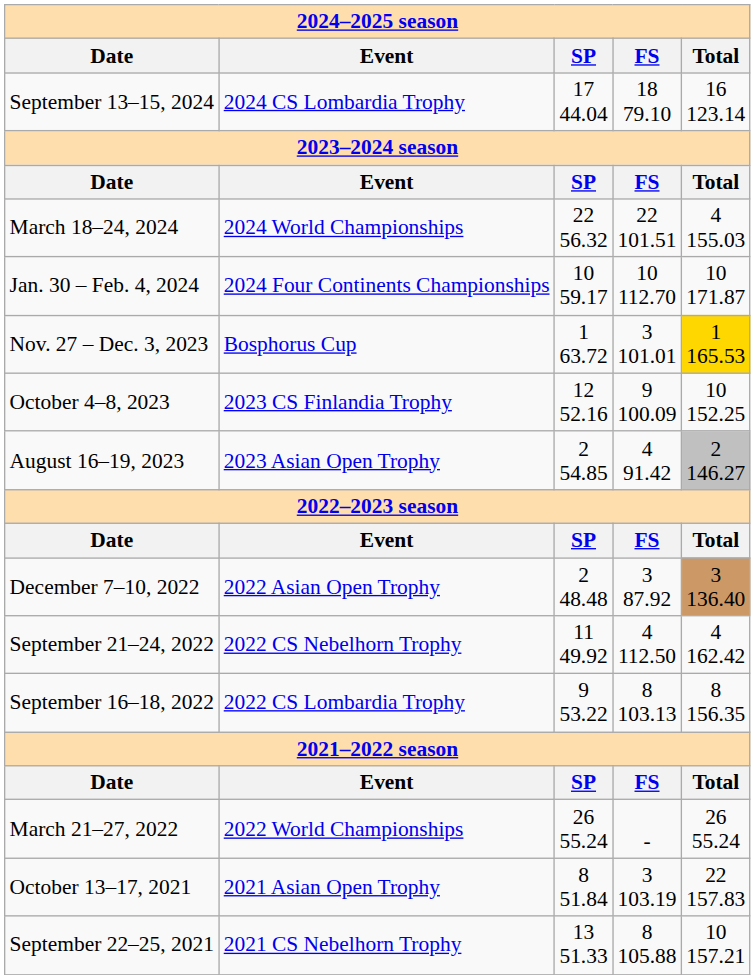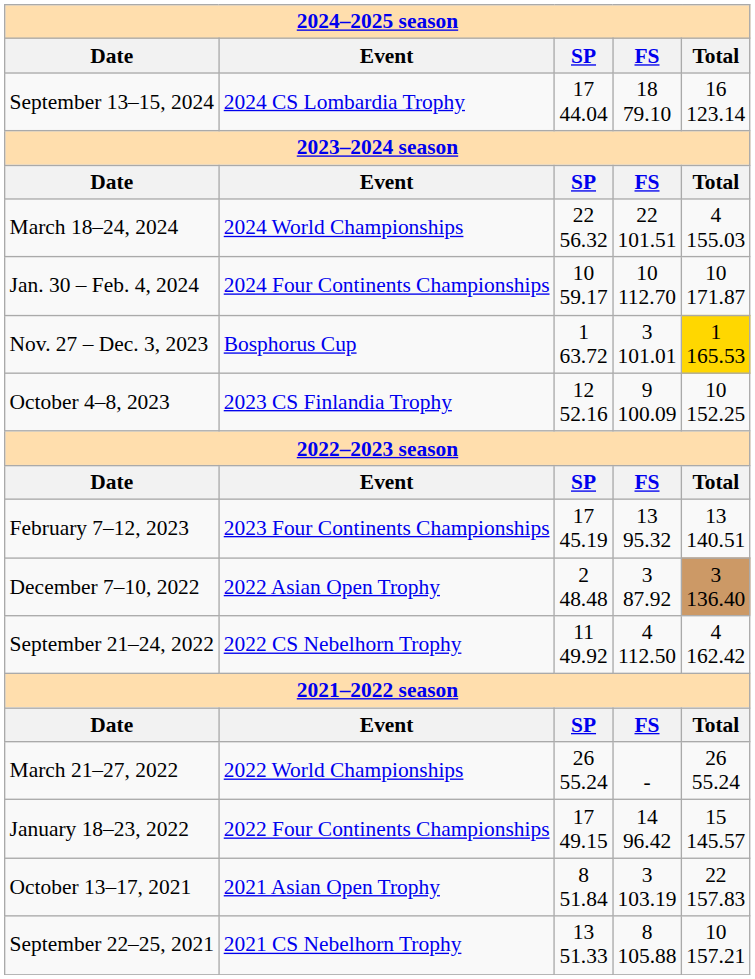- row: August 16–19, 2023 | 2023 Asian Open Trophy | 2 54.85 | 4 91.42 | 2 146.27
+ row: February 7–12, 2023 | 2023 Four Continents Championships | 17 45.19 | 13 95.32 | 13 140.51
- row: September 16–18, 2022 | 2022 CS Lombardia Trophy | 9 53.22 | 8 103.13 | 8 156.35
+ row: January 18–23, 2022 | 2022 Four Continents Championships | 17 49.15 | 14 96.42 | 15 145.57
